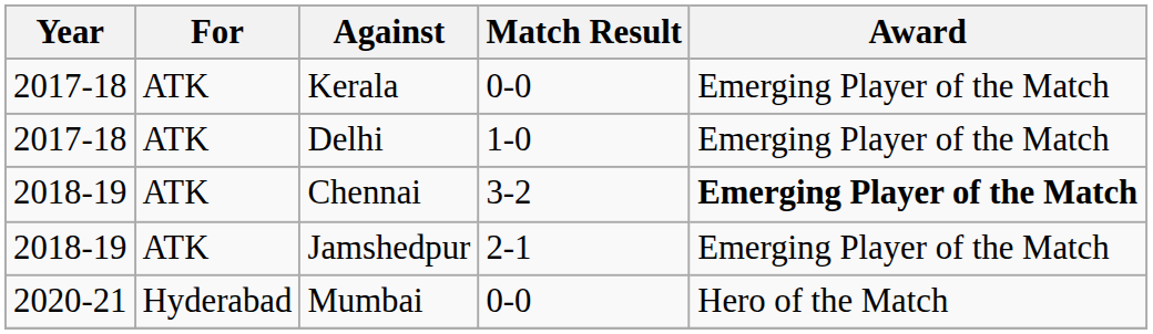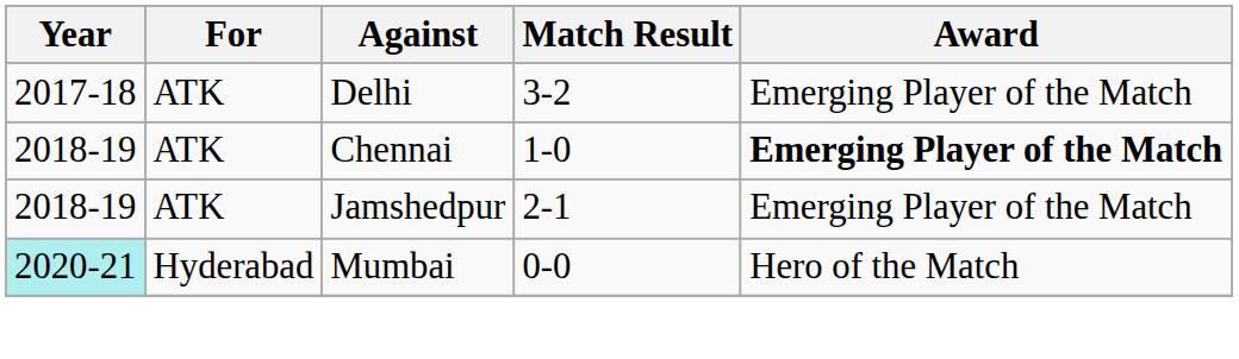- row: 2017-18 | ATK | Kerala | 0-0 | Emerging Player of the Match
Delhi | Match Result: 1-0 -> 3-2
Chennai | Match Result: 3-2 -> 1-0
Mumbai | Year: no background -> paleturquoise background
